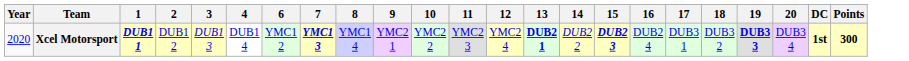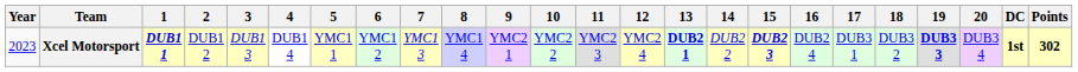+ column: 5 | YMC1 1
Xcel Motorsport | Year: 2020 -> 2023
Xcel Motorsport | 7: bold -> normal
Xcel Motorsport | Points: 300 -> 302
